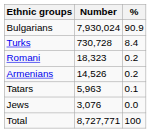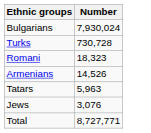- column: % | 90.9 | 8.4 | 0.2 | 0.2 | 0.1 | 0.0 | 100
